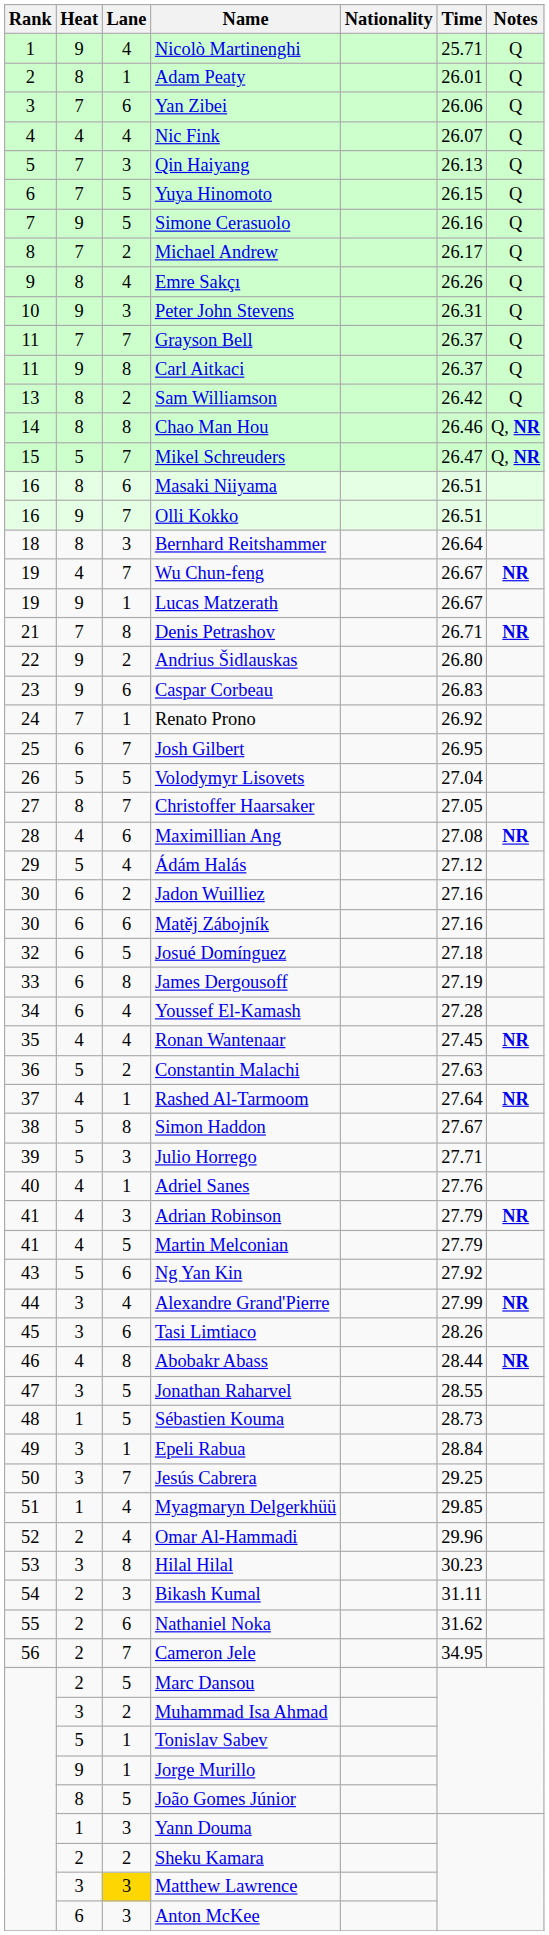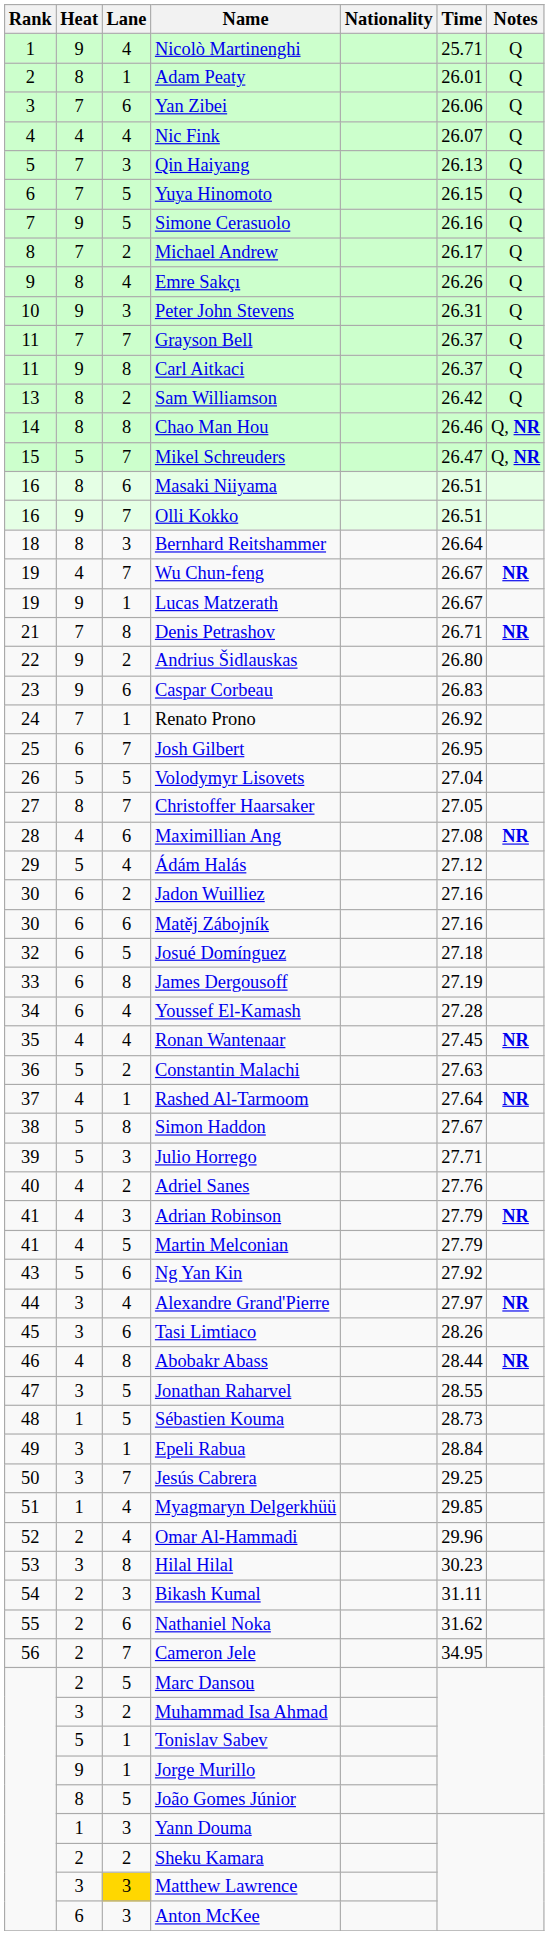Adriel Sanes | Lane: 1 -> 2
Alexandre Grand'Pierre | Time: 27.99 -> 27.97
